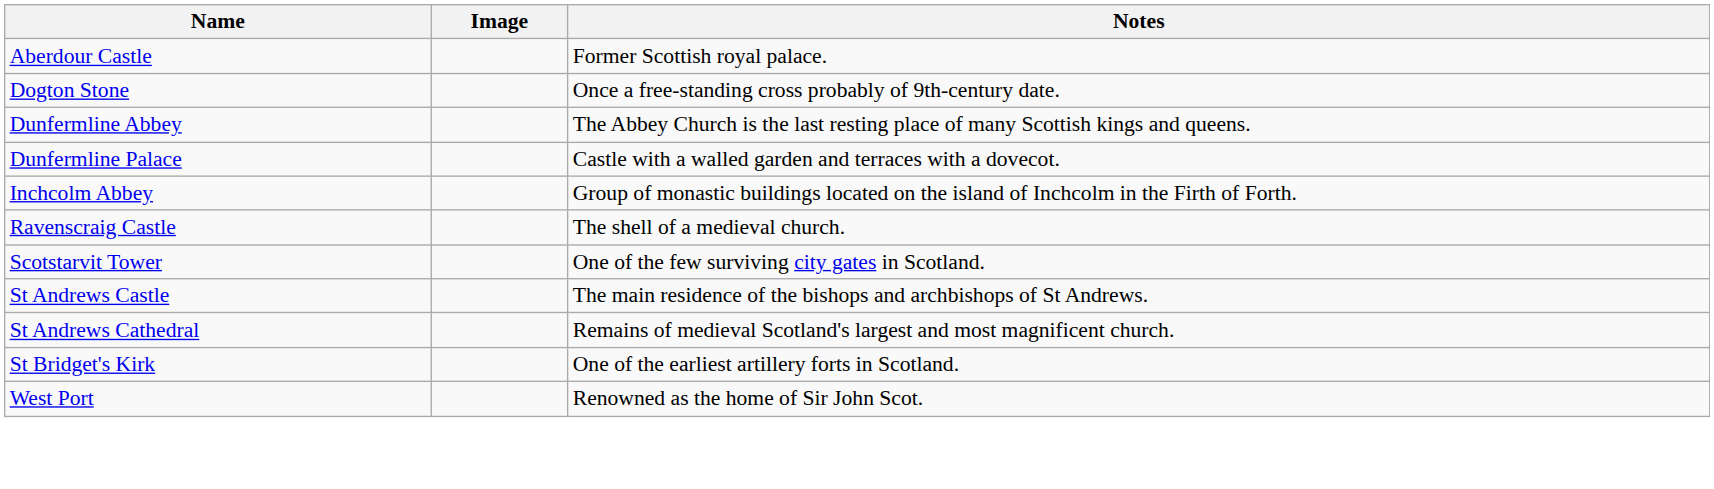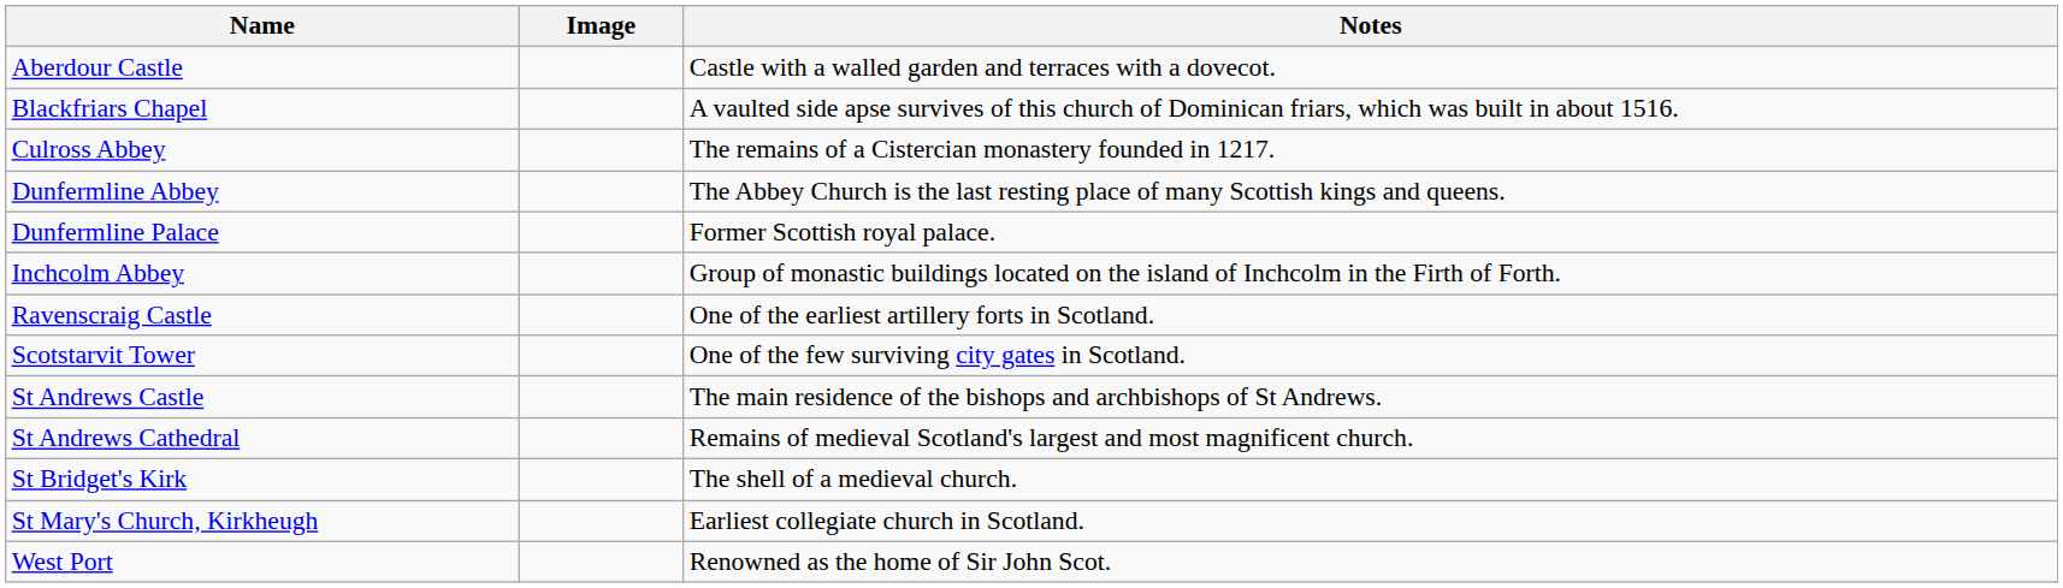Aberdour Castle | Notes: Former Scottish royal palace. -> Castle with a walled garden and terraces with a dovecot.
+ row: Blackfriars Chapel | A vaulted side apse survives of this church of Dominican friars, which was built in about 1516.
+ row: Culross Abbey | The remains of a Cistercian monastery founded in 1217.
- row: Dogton Stone | Once a free-standing cross probably of 9th-century date.
Dunfermline Palace | Notes: Castle with a walled garden and terraces with a dovecot. -> Former Scottish royal palace.
Ravenscraig Castle | Notes: The shell of a medieval church. -> One of the earliest artillery forts in Scotland.
St Bridget's Kirk | Notes: One of the earliest artillery forts in Scotland. -> The shell of a medieval church.
+ row: St Mary's Church, Kirkheugh | Earliest collegiate church in Scotland.
